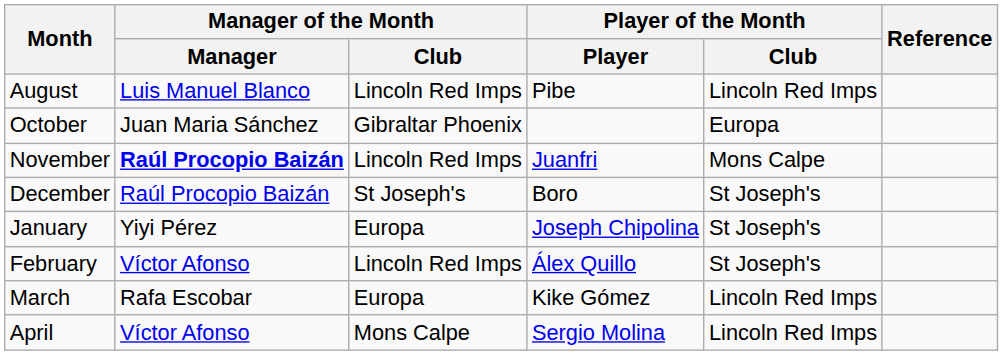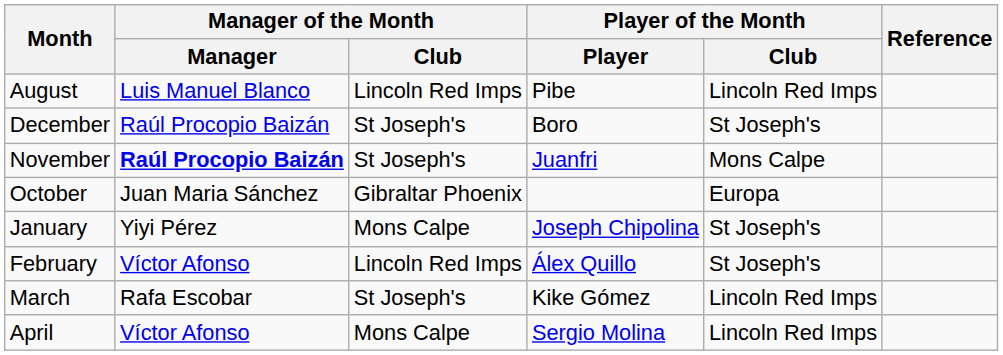rows swapped: October <-> December
November | Manager of the Month / Club: Lincoln Red Imps -> St Joseph's
January | Manager of the Month / Club: Europa -> Mons Calpe
March | Manager of the Month / Club: Europa -> St Joseph's
